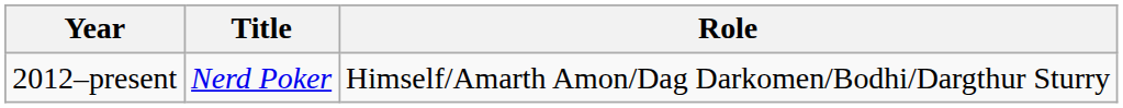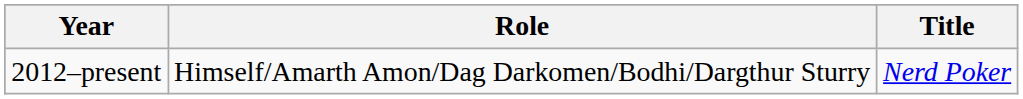columns swapped: Title <-> Role
